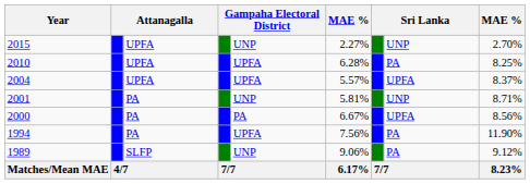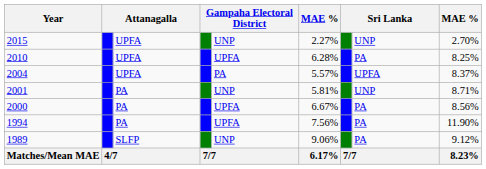2004 | column 5: UPFA -> PA
2000 | column 5: PA -> UPFA
2000 | column 8: UPFA -> PA
